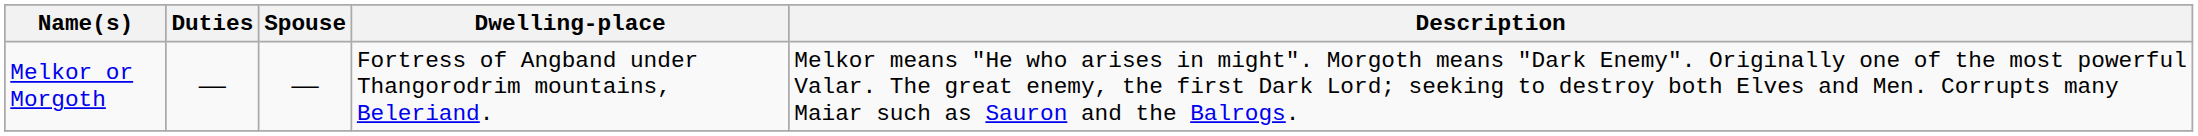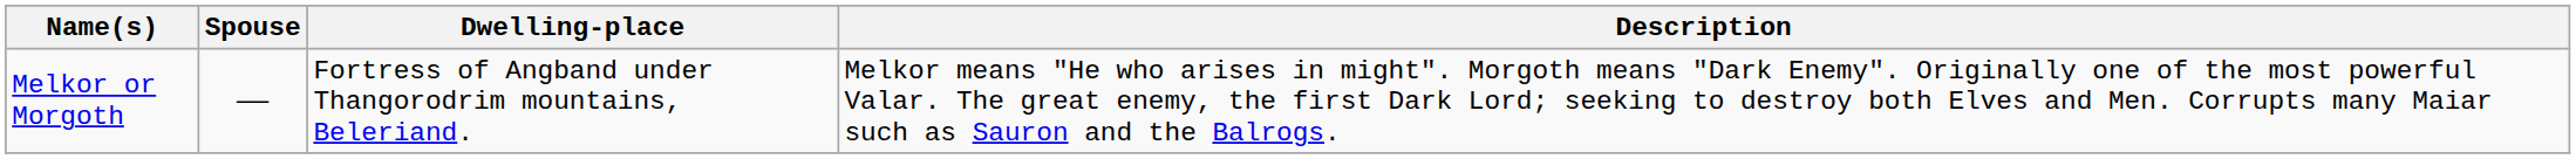- column: Duties | ——
